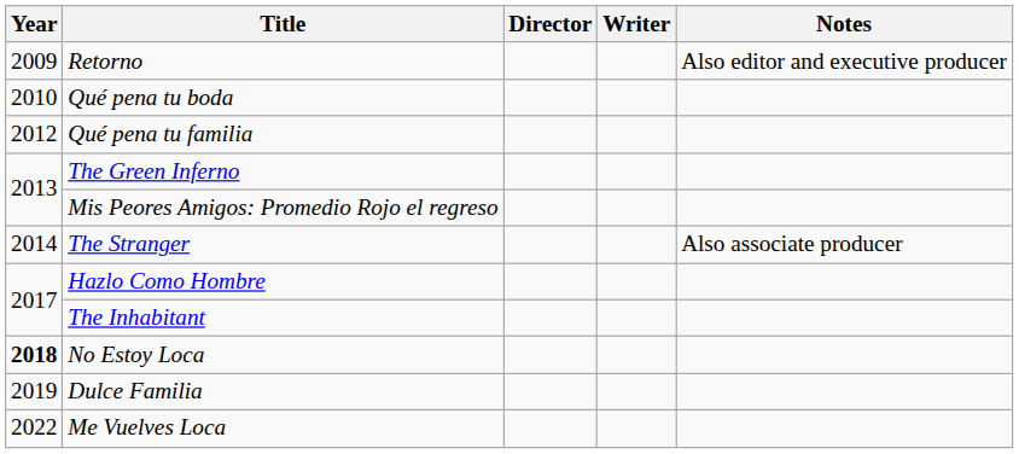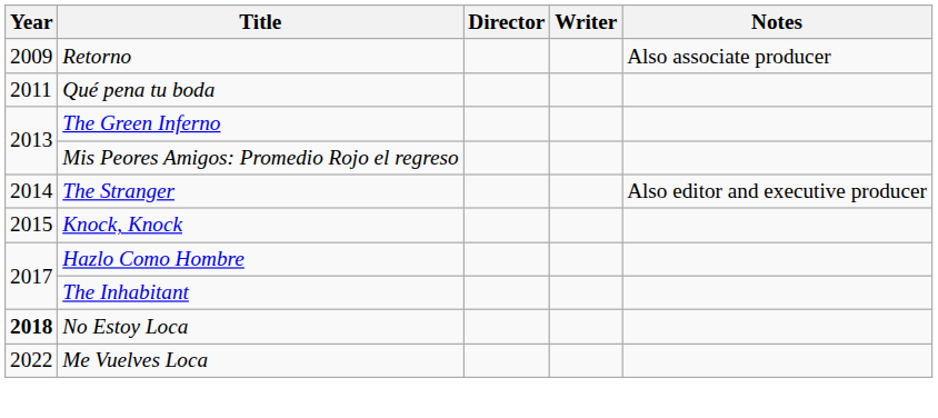Retorno | Notes: Also editor and executive producer -> Also associate producer
Qué pena tu boda | Year: 2010 -> 2011
- row: 2012 | Qué pena tu familia
The Stranger | Notes: Also associate producer -> Also editor and executive producer
+ row: 2015 | Knock, Knock
- row: 2019 | Dulce Familia
